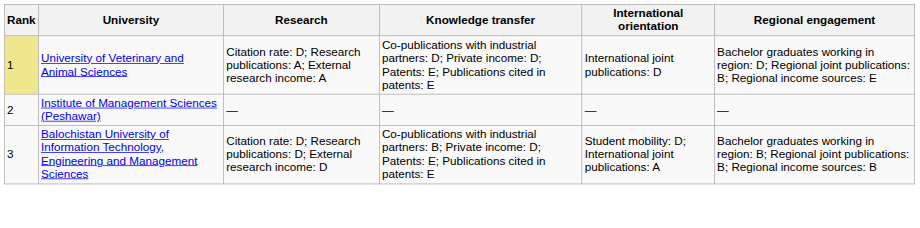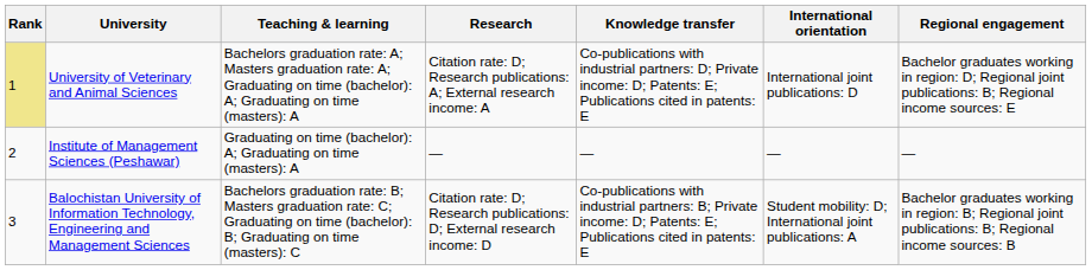+ column: Teaching & learning | Bachelors graduation rate: A; Masters graduation rate: A; Graduating on time (bachelor): A; Graduating on time (masters): A | Graduating on time (bachelor): A; Graduating on time (masters): A | Bachelors graduation rate: B; Masters graduation rate: C; Graduating on time (bachelor): B; Graduating on time (masters): C
